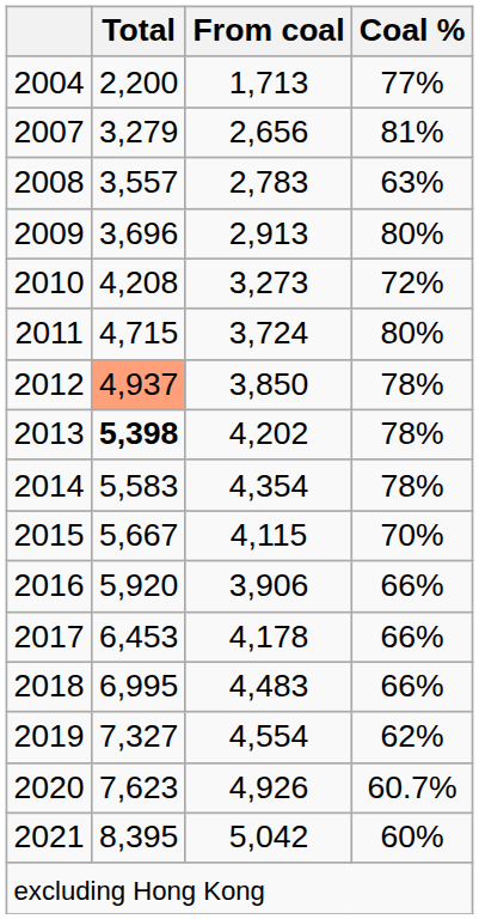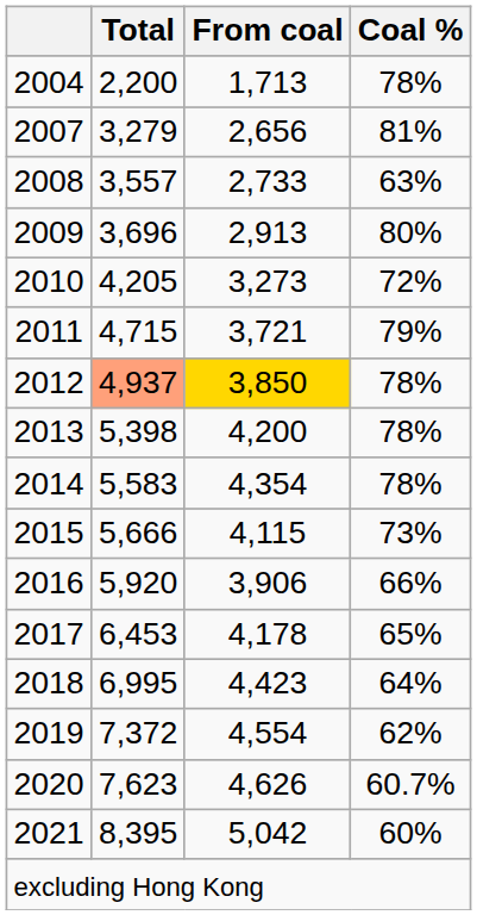2004 | Coal %: 77% -> 78%
2008 | From coal: 2,783 -> 2,733
2010 | Total: 4,208 -> 4,205
2011 | From coal: 3,724 -> 3,721
2011 | Coal %: 80% -> 79%
2012 | From coal: no background -> gold background
2013 | Total: bold -> normal
2013 | From coal: 4,202 -> 4,200
2015 | Total: 5,667 -> 5,666
2015 | Coal %: 70% -> 73%
2017 | Coal %: 66% -> 65%
2018 | From coal: 4,483 -> 4,423
2018 | Coal %: 66% -> 64%
2019 | Total: 7,327 -> 7,372
2020 | From coal: 4,926 -> 4,626
